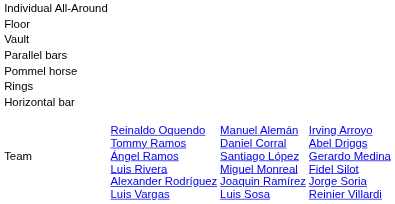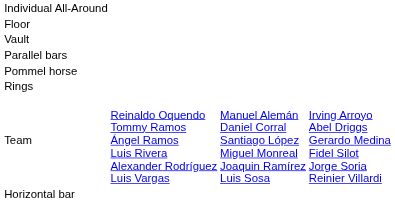rows swapped: Horizontal bar <-> Team
